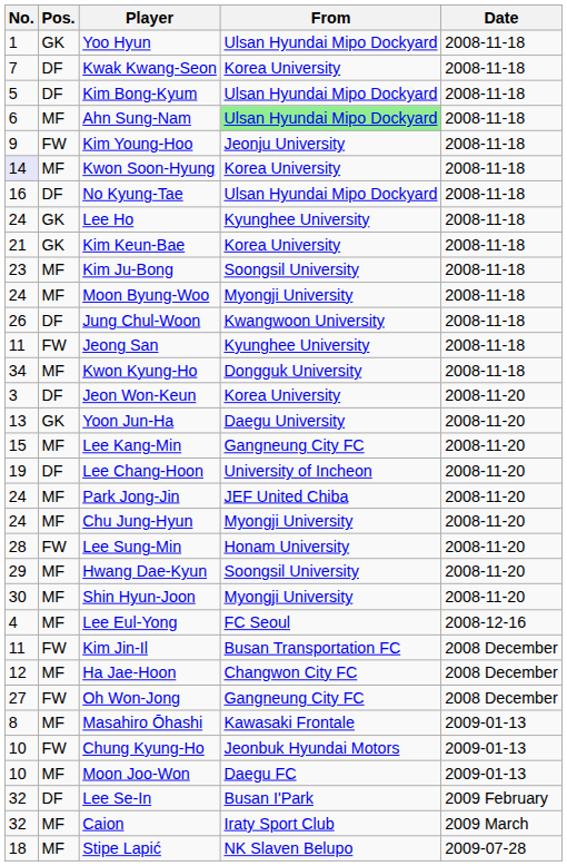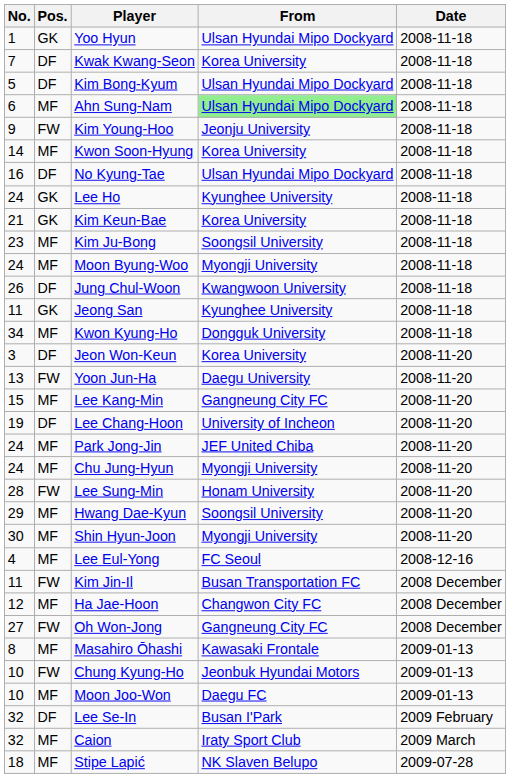Kwon Soon-Hyung | No.: lavender background -> no background
Jeong San | Pos.: FW -> GK
Yoon Jun-Ha | Pos.: GK -> FW
